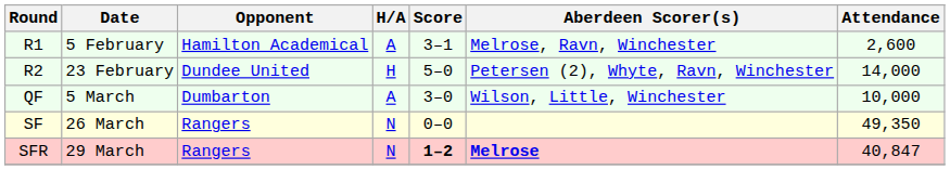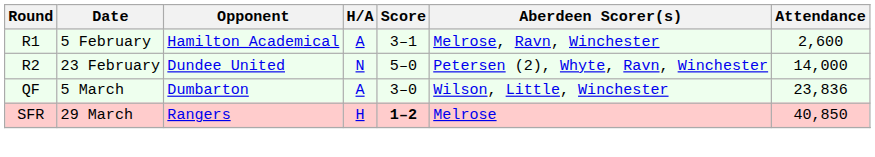R2 | H/A: H -> N
QF | Attendance: 10,000 -> 23,836
- row: SF | 26 March | Rangers | N | 0–0 | 49,350
SFR | H/A: N -> H
SFR | Aberdeen Scorer(s): bold -> normal
SFR | Attendance: 40,847 -> 40,850
